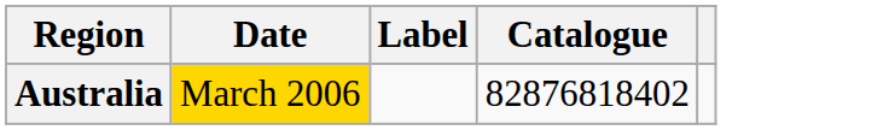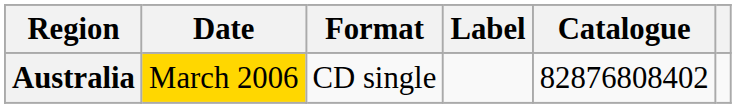+ column: Format | CD single
Australia | Catalogue: 82876818402 -> 82876808402
